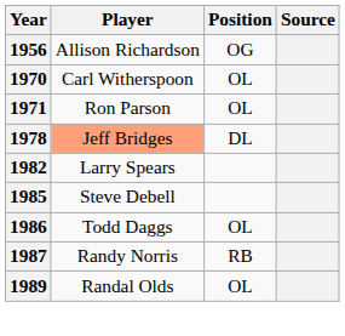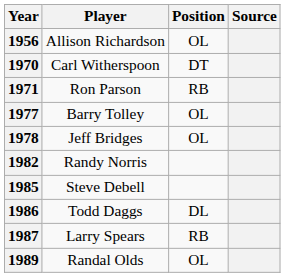1956 | Position: OG -> OL
1970 | Position: OL -> DT
1971 | Position: OL -> RB
+ row: 1977 | Barry Tolley | OL
1978 | Player: lightsalmon background -> no background
1978 | Position: DL -> OL
1982 | Player: Larry Spears -> Randy Norris
1986 | Position: OL -> DL
1987 | Player: Randy Norris -> Larry Spears
